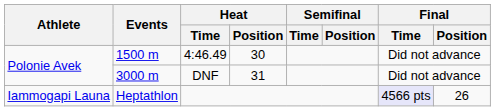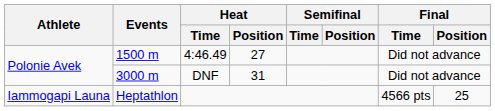1500 m | Heat / Position: 30 -> 27
Heptathlon | Final / Time: lavender background -> no background
Heptathlon | Final / Position: 26 -> 25
